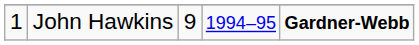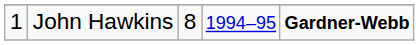John Hawkins | column 3: 9 -> 8
